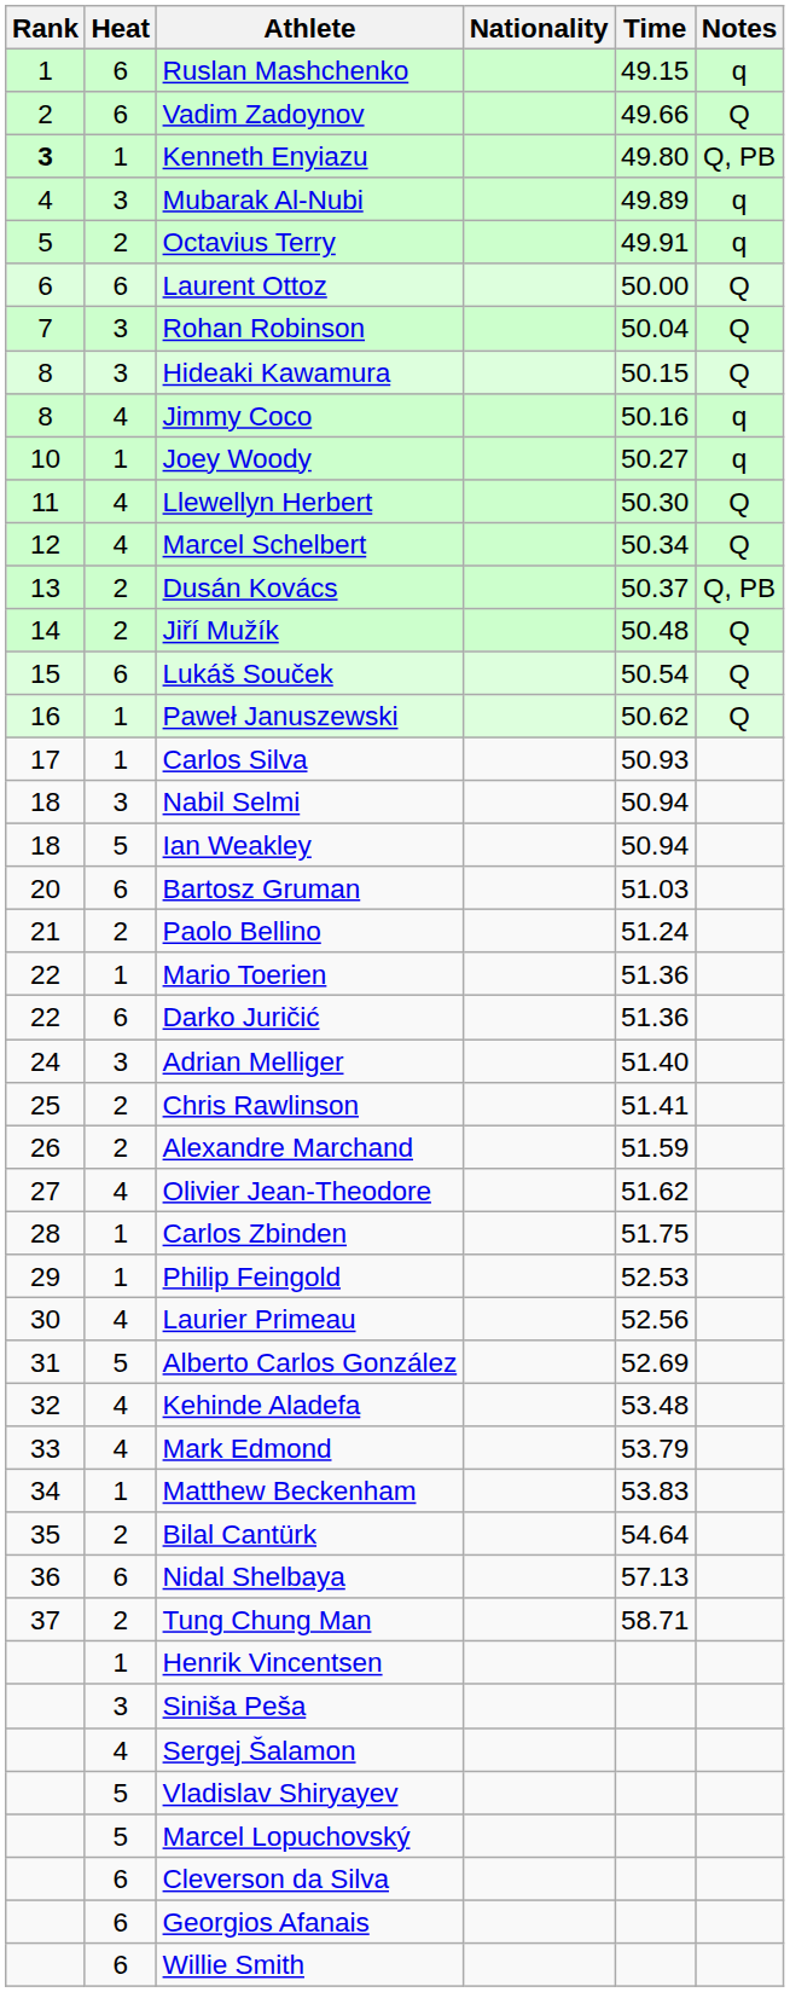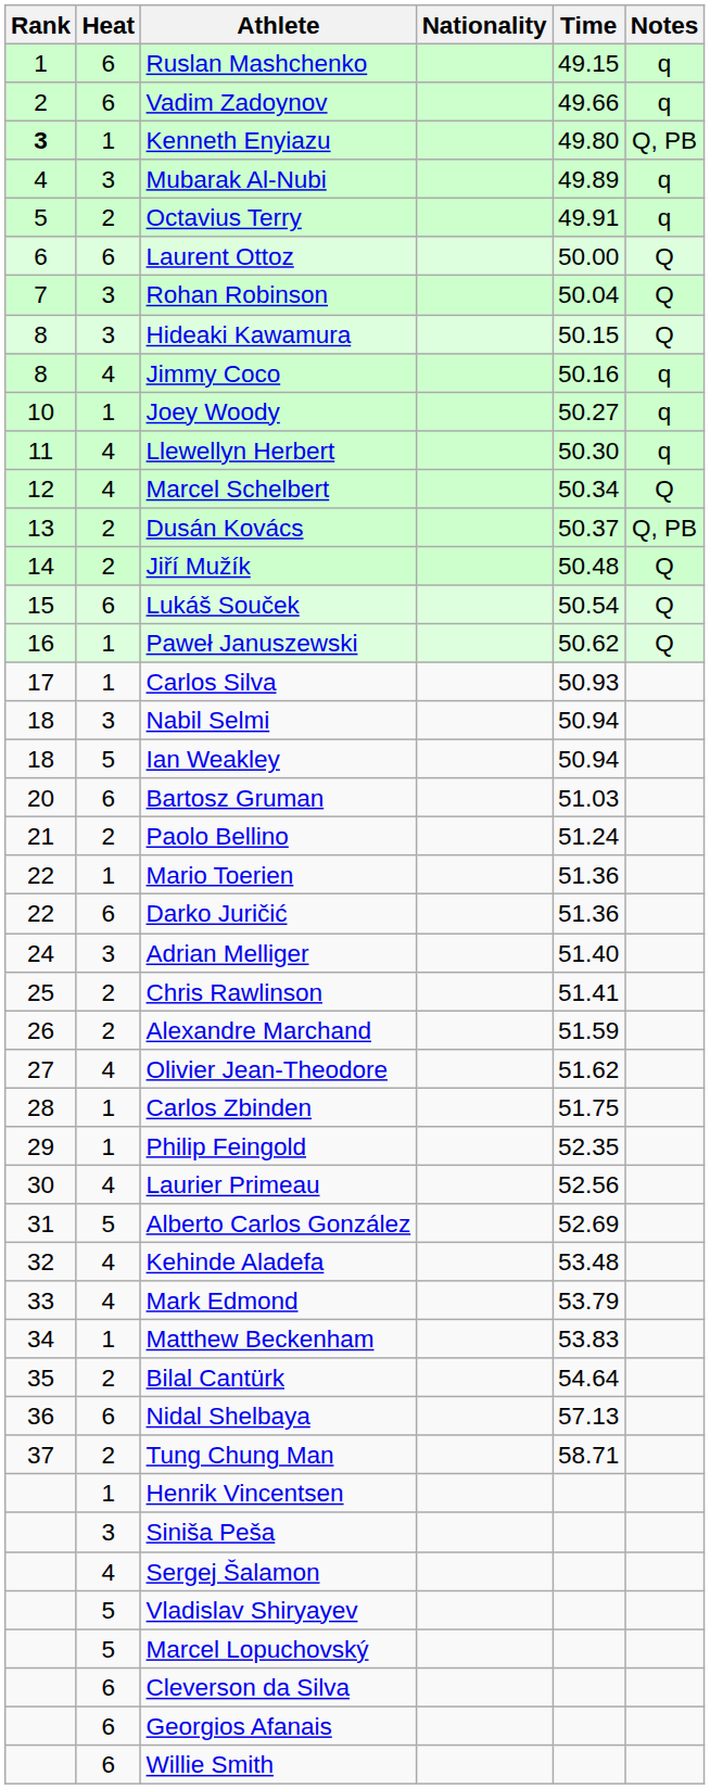Vadim Zadoynov | Notes: Q -> q
Llewellyn Herbert | Notes: Q -> q
Philip Feingold | Time: 52.53 -> 52.35
